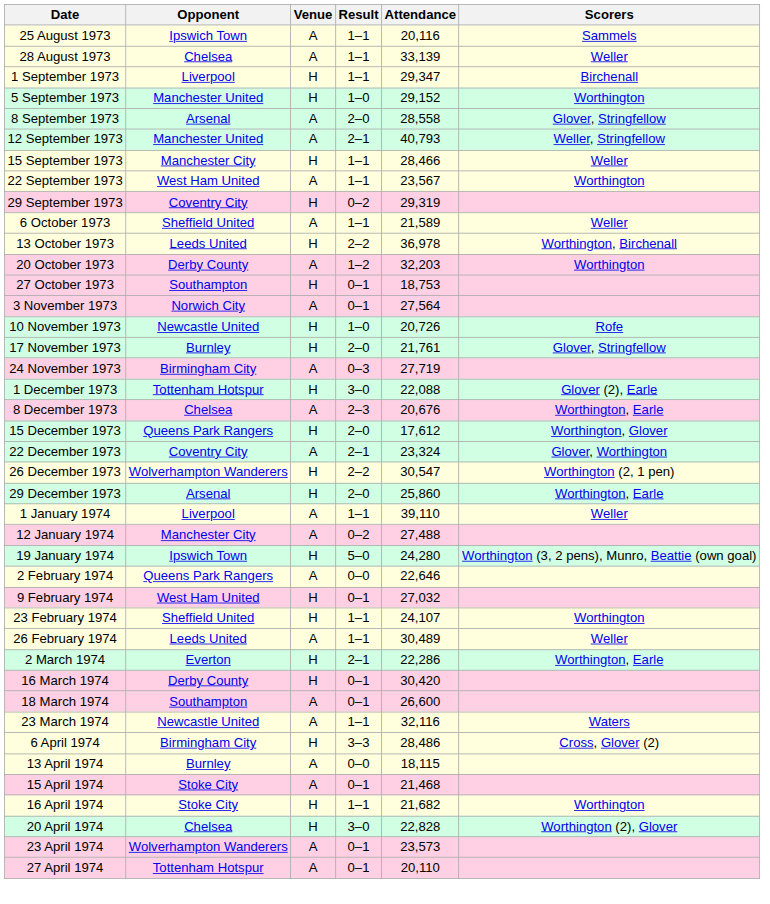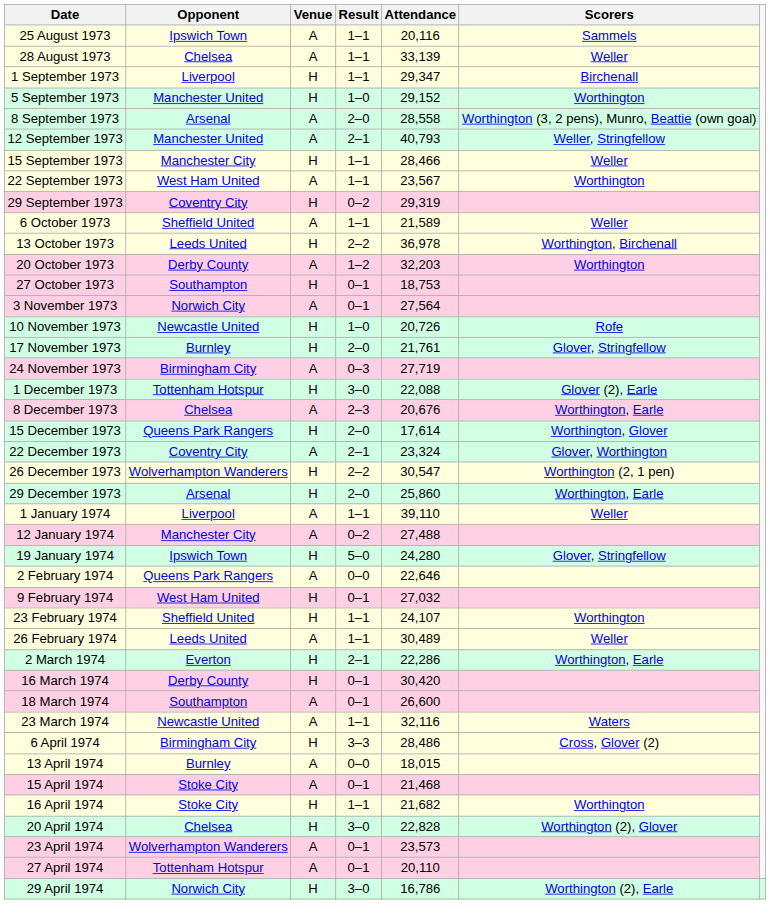8 September 1973 | Scorers: Glover, Stringfellow -> Worthington (3, 2 pens), Munro, Beattie (own goal)
15 December 1973 | Attendance: 17,612 -> 17,614
19 January 1974 | Scorers: Worthington (3, 2 pens), Munro, Beattie (own goal) -> Glover, Stringfellow
13 April 1974 | Attendance: 18,115 -> 18,015
+ row: 29 April 1974 | Norwich City | H | 3–0 | 16,786 | Worthington (2), Earle
